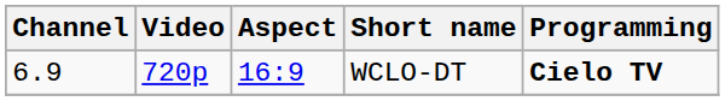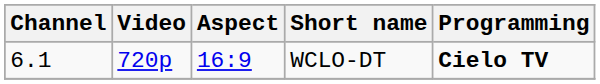WCLO-DT | Channel: 6.9 -> 6.1
